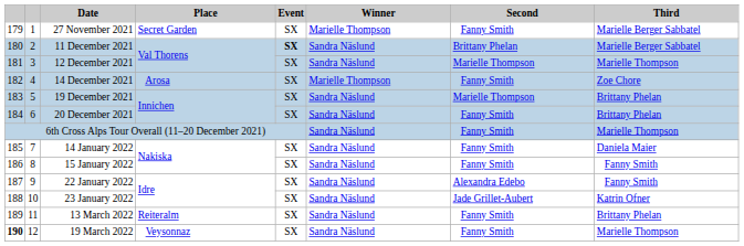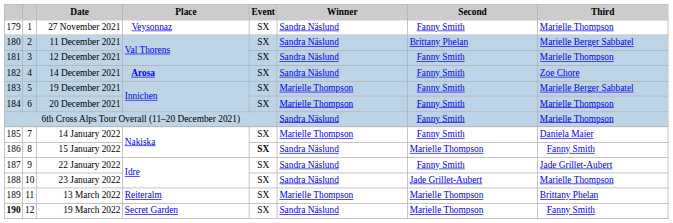27 November 2021 | Place: Secret Garden -> Veysonnaz
27 November 2021 | Winner: Marielle Thompson -> Sandra Näslund
27 November 2021 | Third: Marielle Berger Sabbatel -> Marielle Thompson
11 December 2021 | Event: bold -> normal
12 December 2021 | Second: Marielle Thompson -> Fanny Smith
14 December 2021 | Place: normal -> bold
14 December 2021 | Winner: Marielle Thompson -> Sandra Näslund
19 December 2021 | Winner: Sandra Näslund -> Marielle Thompson
19 December 2021 | Second: Marielle Thompson -> Fanny Smith
19 December 2021 | Third: Brittany Phelan -> Marielle Berger Sabbatel
20 December 2021 | Winner: Sandra Näslund -> Marielle Thompson
20 December 2021 | Third: Brittany Phelan -> Marielle Thompson
14 January 2022 | Winner: Sandra Näslund -> Marielle Thompson
15 January 2022 | Event: normal -> bold
15 January 2022 | Second: Fanny Smith -> Marielle Thompson
22 January 2022 | Second: Alexandra Edebo -> Fanny Smith
22 January 2022 | Third: Fanny Smith -> Jade Grillet-Aubert
23 January 2022 | Third: Katrin Ofner -> Marielle Thompson
13 March 2022 | Winner: Sandra Näslund -> Marielle Thompson
13 March 2022 | Second: Fanny Smith -> Marielle Thompson
19 March 2022 | Place: Veysonnaz -> Secret Garden
19 March 2022 | Second: Fanny Smith -> Marielle Thompson
19 March 2022 | Third: Marielle Thompson -> Fanny Smith
